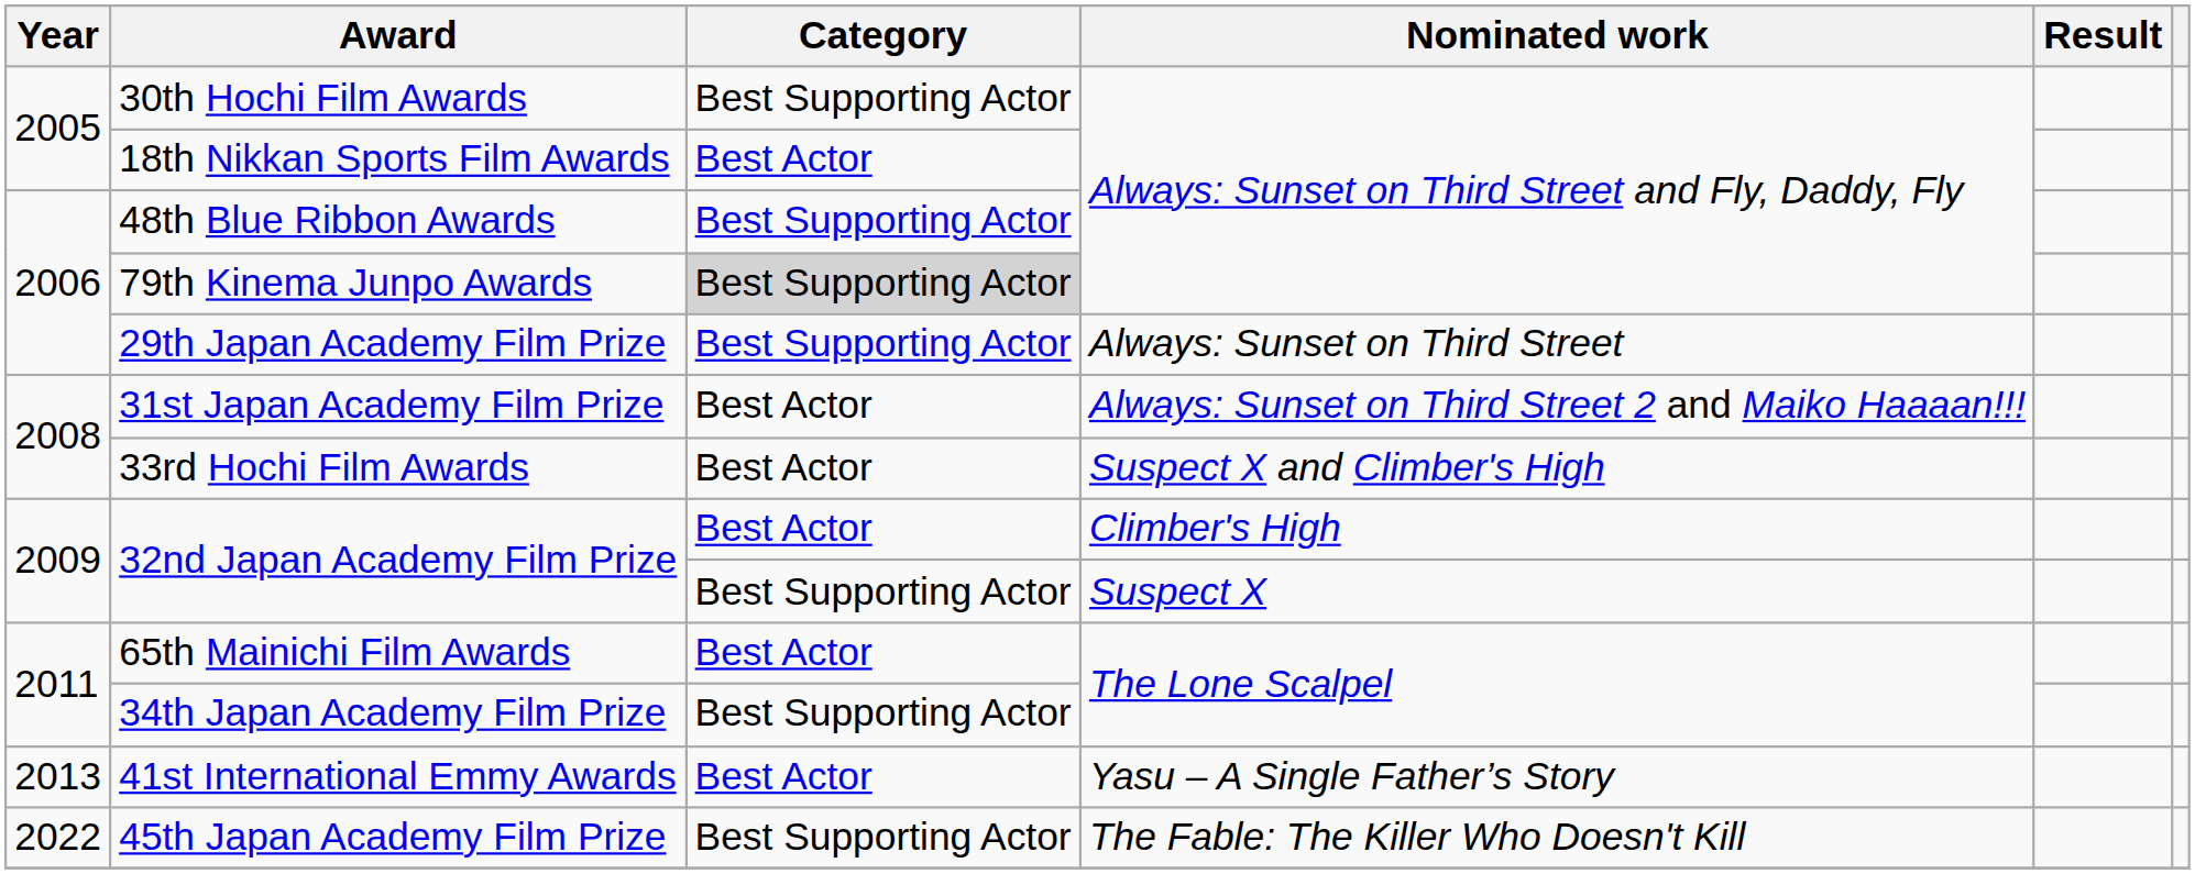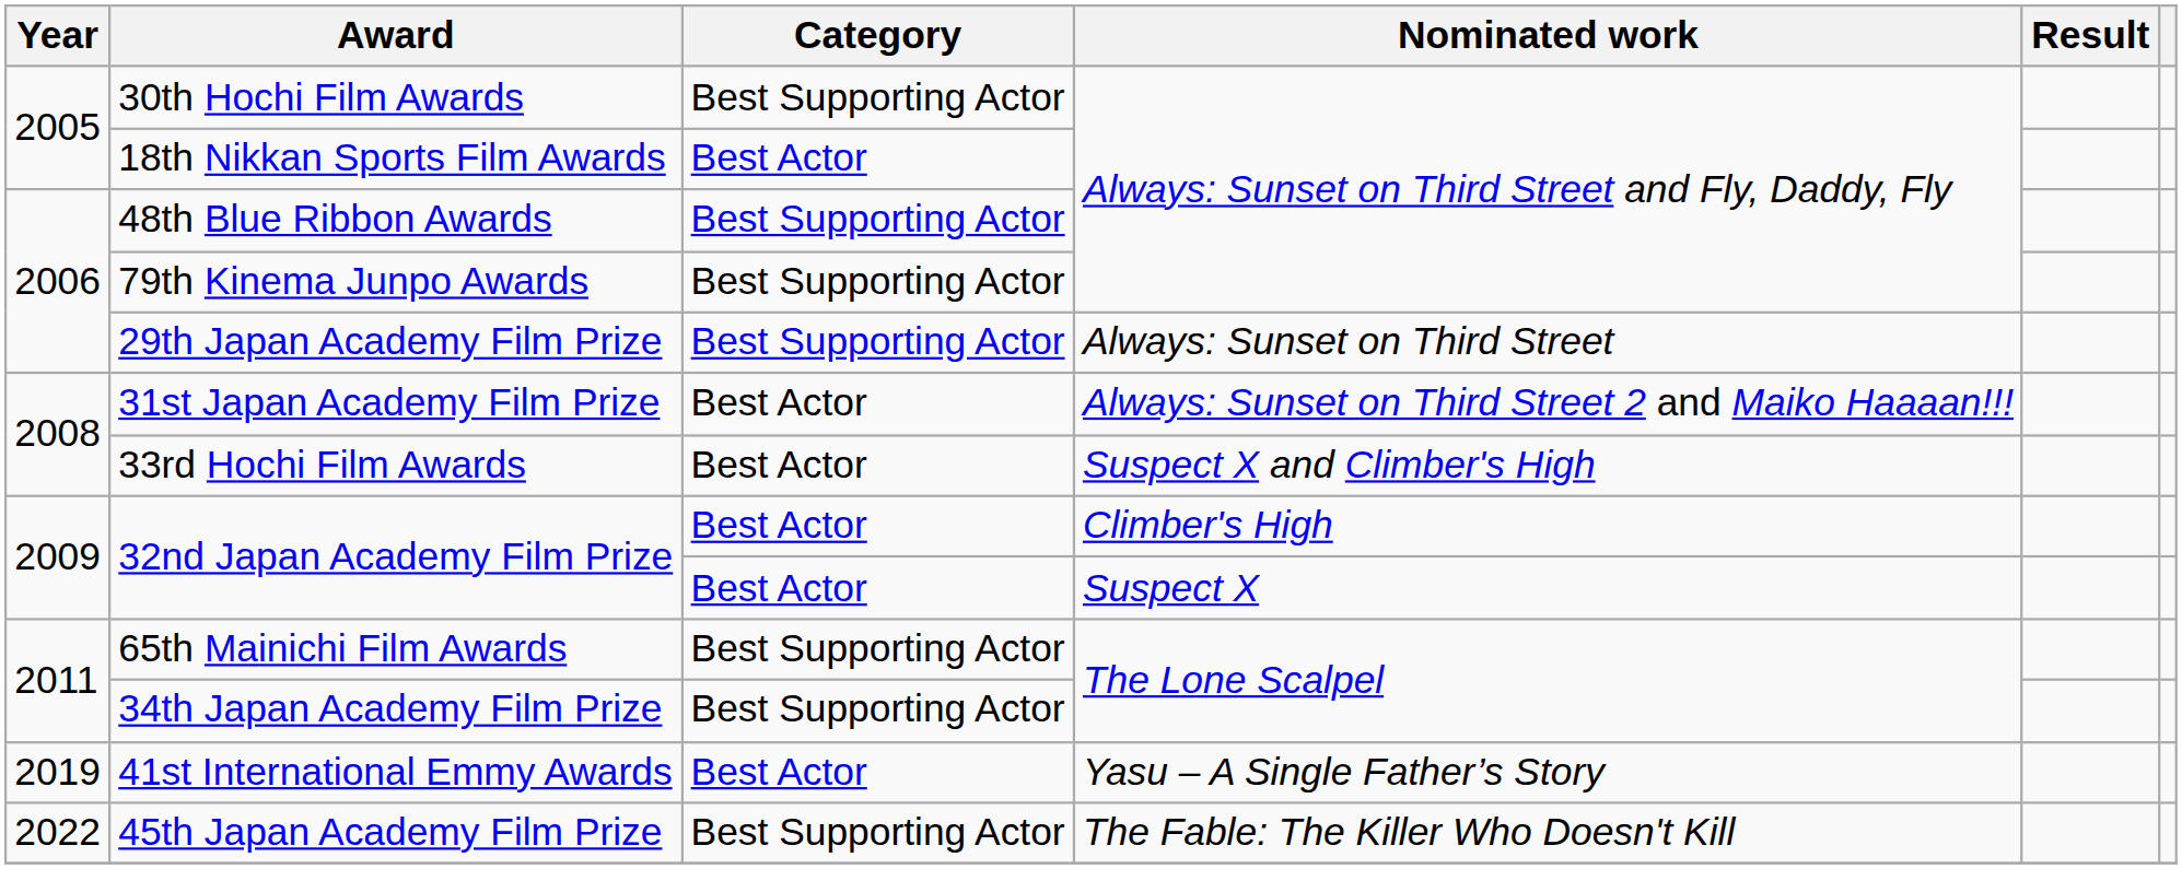79th Kinema Junpo Awards | Category: lightgrey background -> no background
32nd Japan Academy Film Prize / Suspect X | Category: Best Supporting Actor -> Best Actor
65th Mainichi Film Awards | Category: Best Actor -> Best Supporting Actor
41st International Emmy Awards | Year: 2013 -> 2019
